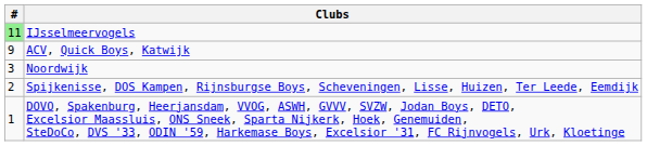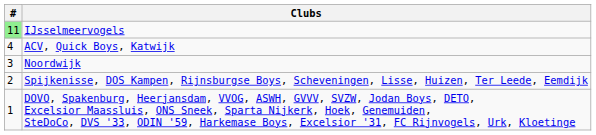ACV, Quick Boys, Katwijk | #: 9 -> 4
